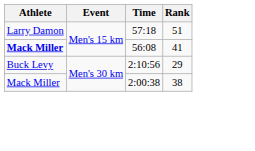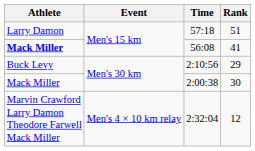2:00:38 | Rank: 38 -> 30
+ row: Marvin Crawford Larry Damon Theodore Farwell Mack Miller | Men's 4 × 10 km relay | 2:32:04 | 12
